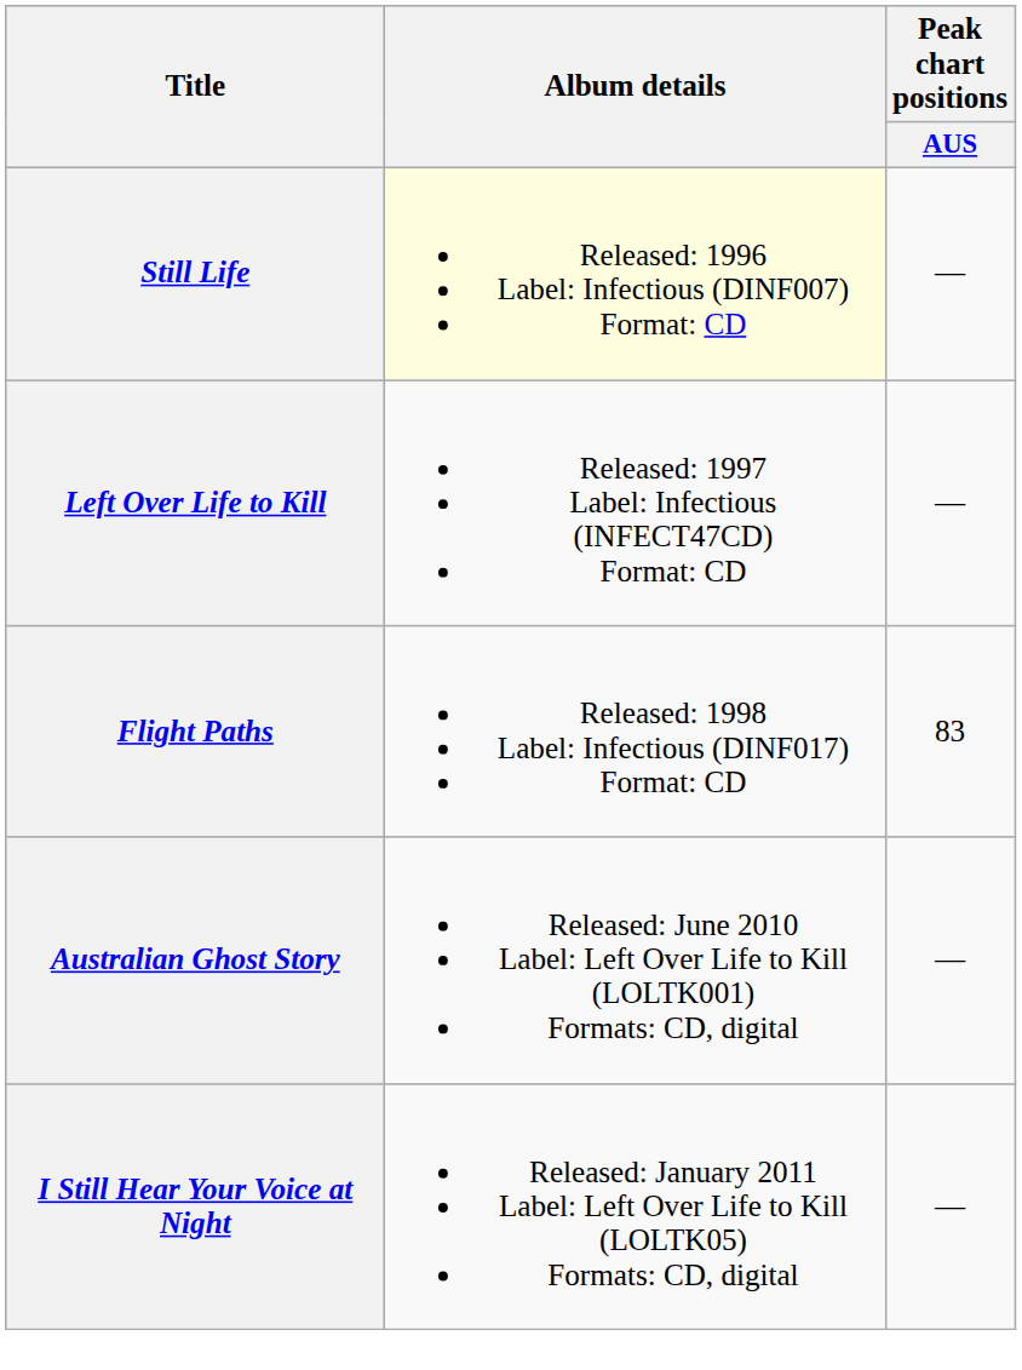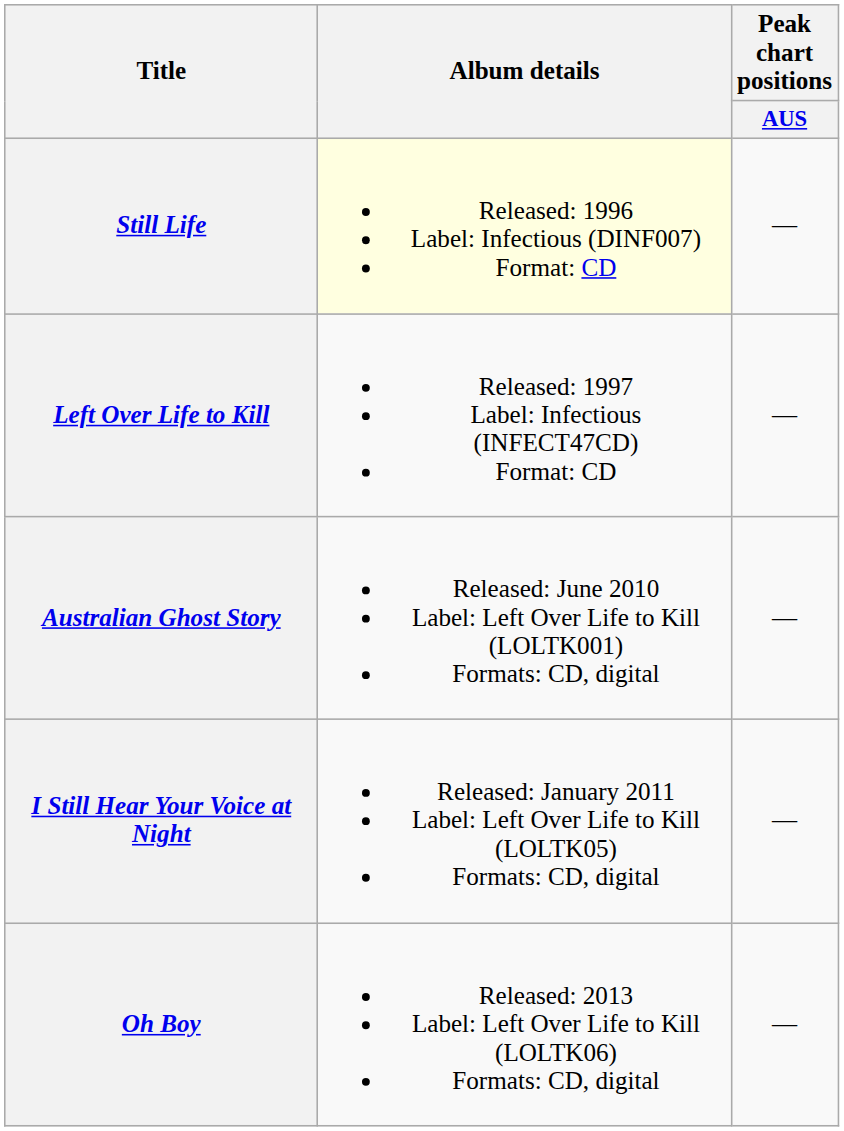- row: Flight Paths | Released: 1998 Label: Infectious (DINF017) Format: CD | 83
+ row: Oh Boy | Released: 2013 Label: Left Over Life to Kill (LOLTK06) Formats: CD, digital | —
